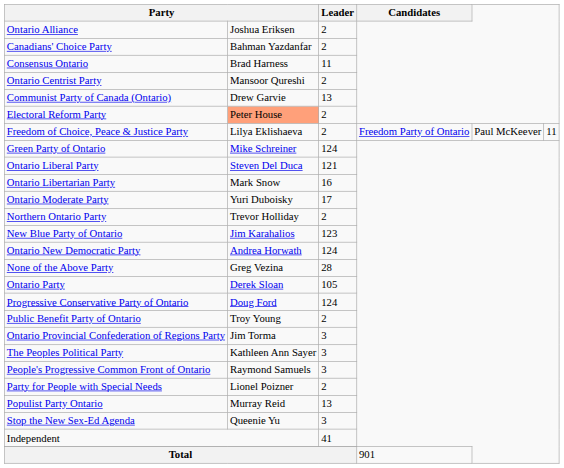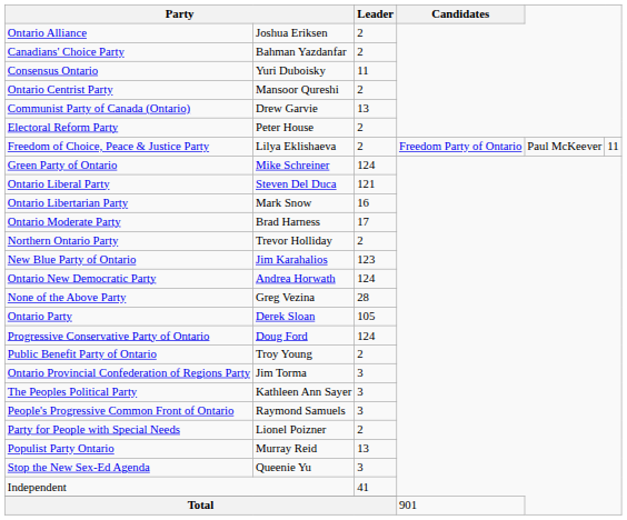Consensus Ontario | column 2: Brad Harness -> Yuri Duboisky
Electoral Reform Party | column 2: lightsalmon background -> no background
Ontario Moderate Party | column 2: Yuri Duboisky -> Brad Harness
